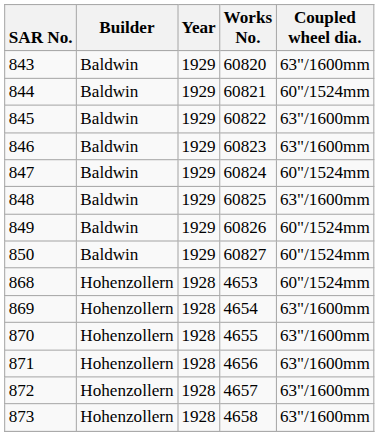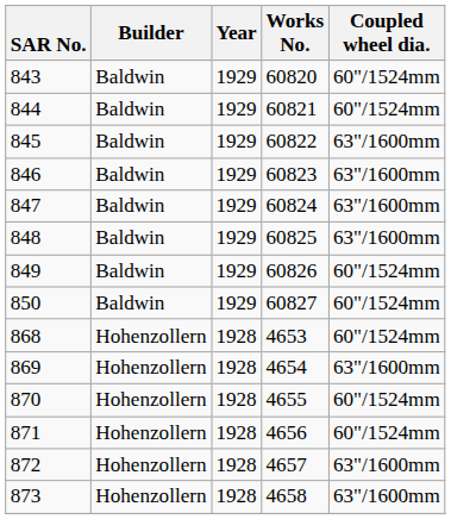843 | Coupled wheel dia.: 63"/1600mm -> 60"/1524mm
847 | Coupled wheel dia.: 60"/1524mm -> 63"/1600mm
870 | Coupled wheel dia.: 63"/1600mm -> 60"/1524mm
871 | Coupled wheel dia.: 63"/1600mm -> 60"/1524mm
